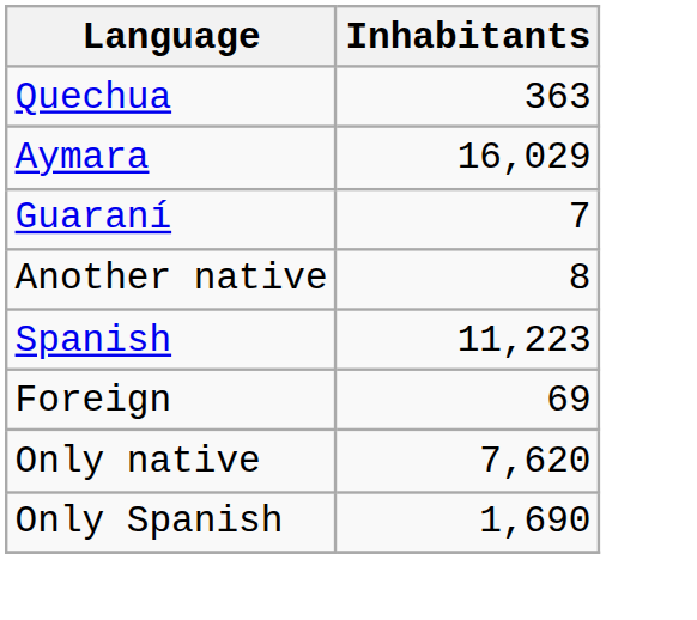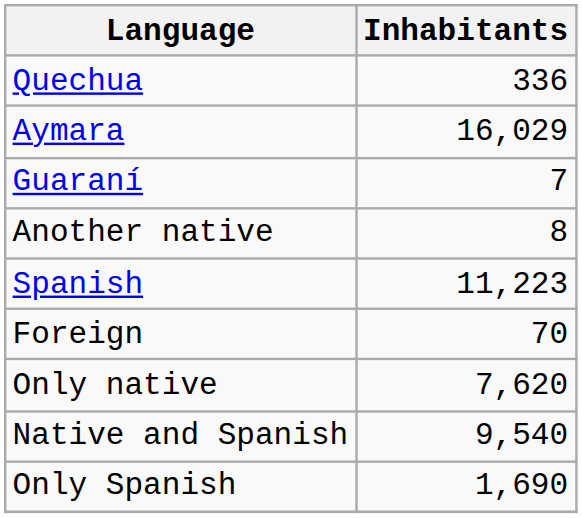Quechua | Inhabitants: 363 -> 336
Foreign | Inhabitants: 69 -> 70
+ row: Native and Spanish | 9,540
